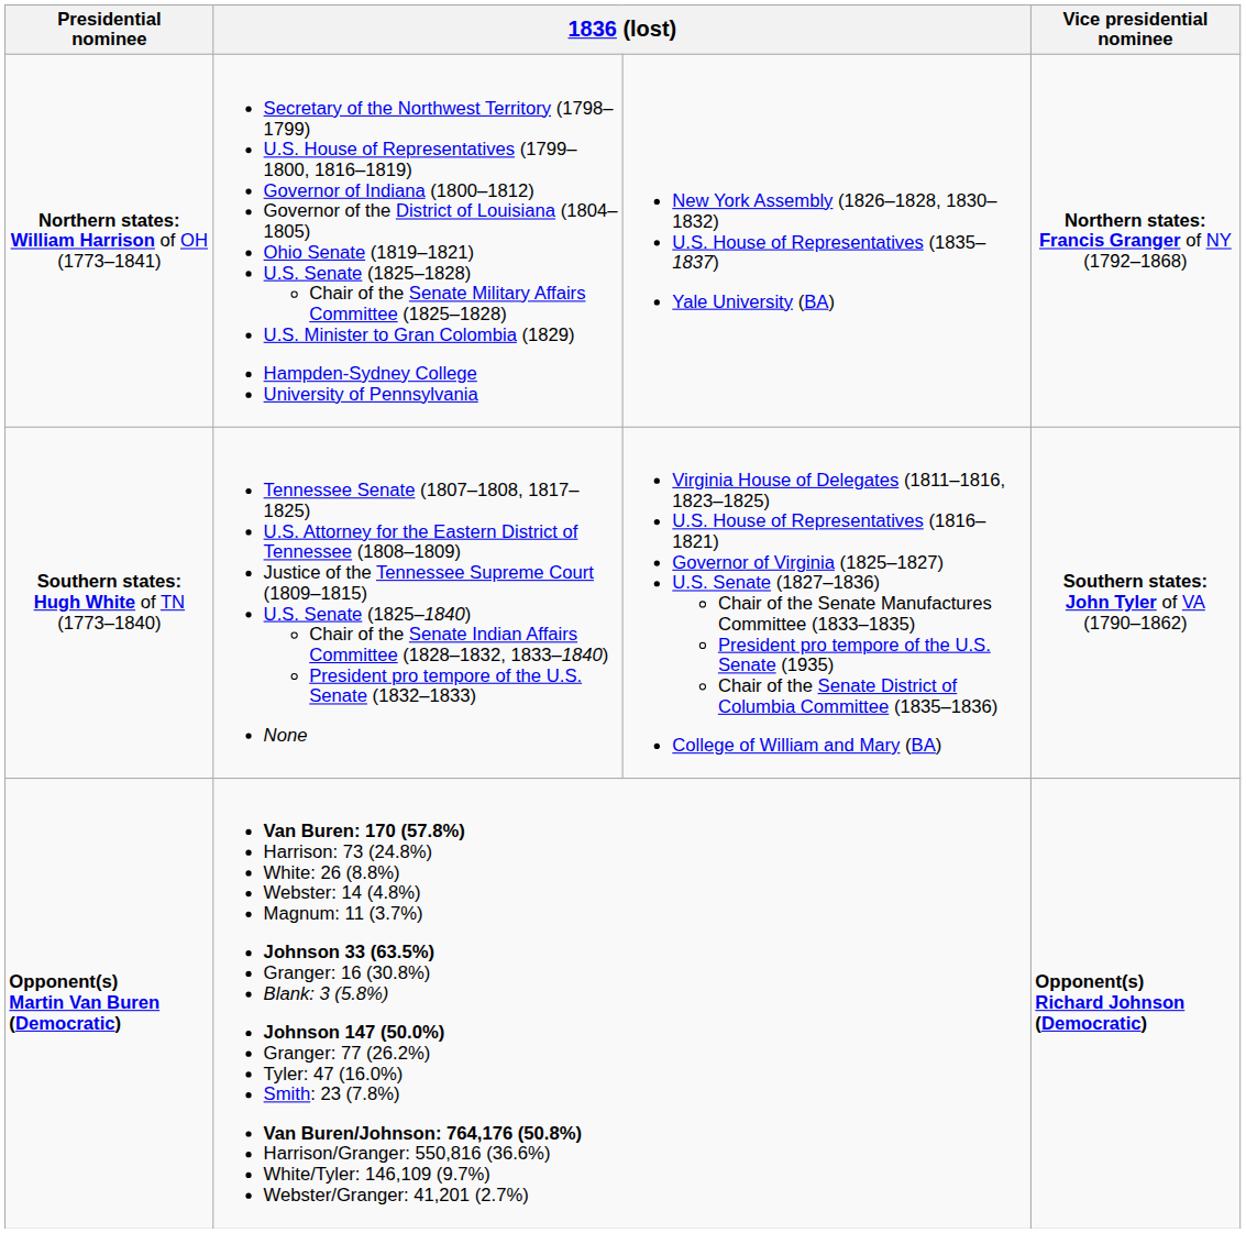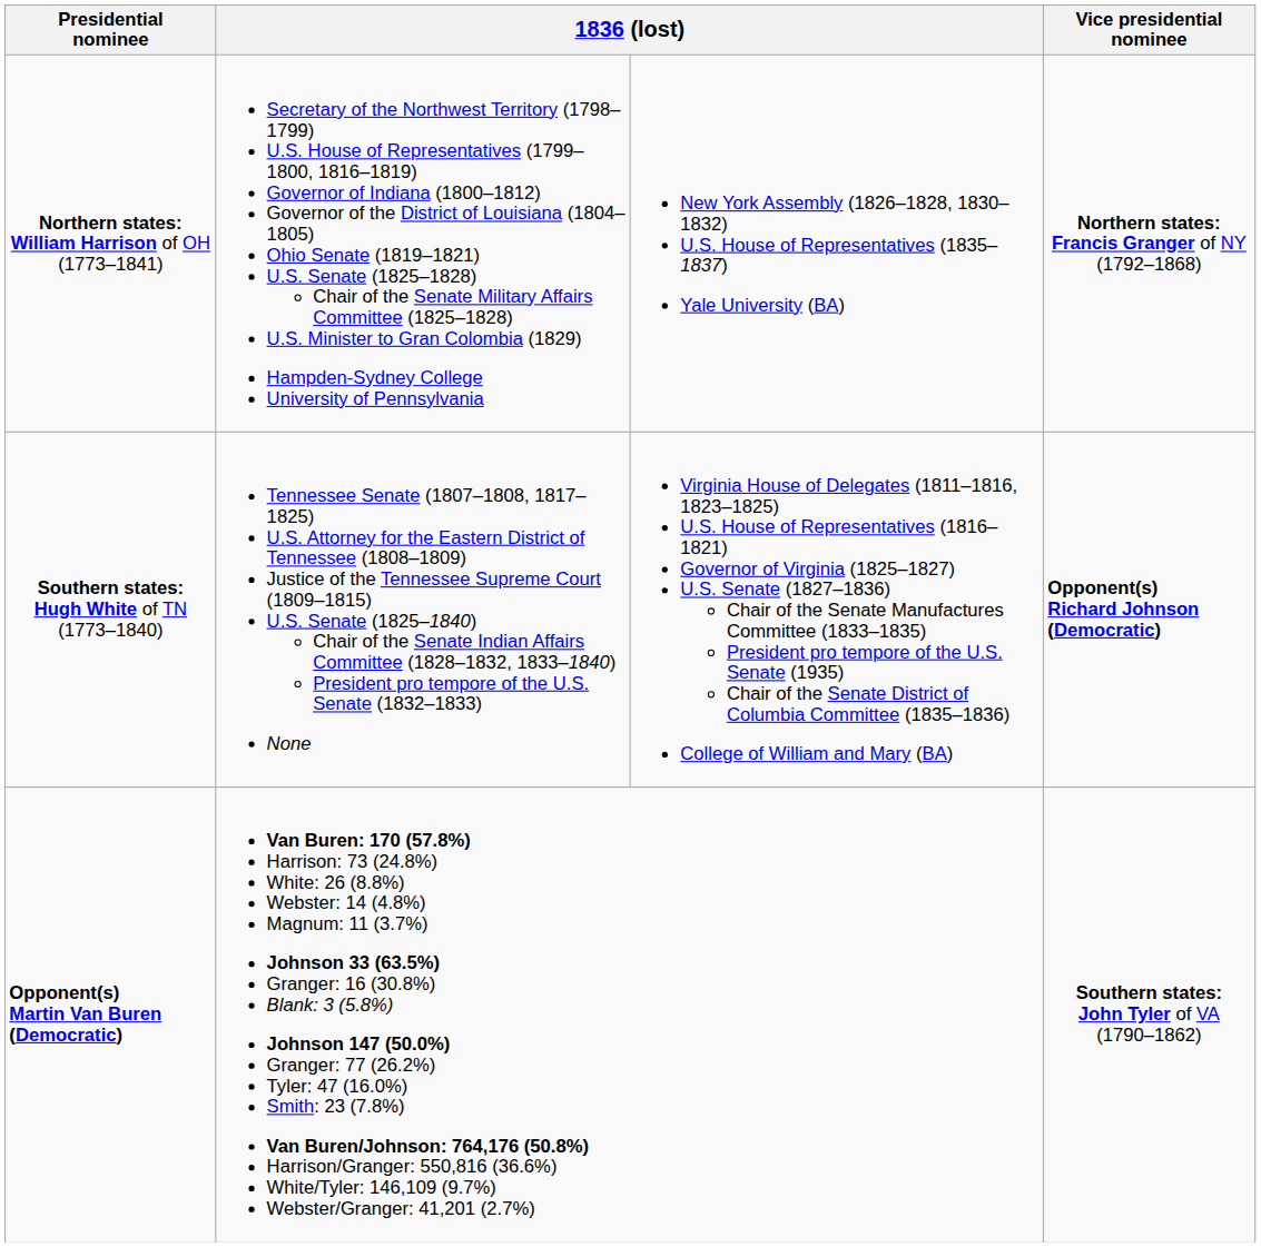Southern states: Hugh White of TN (1773–1840) | Vice presidential nominee: Southern states: John Tyler of VA (1790–1862) -> Opponent(s) Richard Johnson (Democratic)
Opponent(s) Martin Van Buren (Democratic) | Vice presidential nominee: Opponent(s) Richard Johnson (Democratic) -> Southern states: John Tyler of VA (1790–1862)
